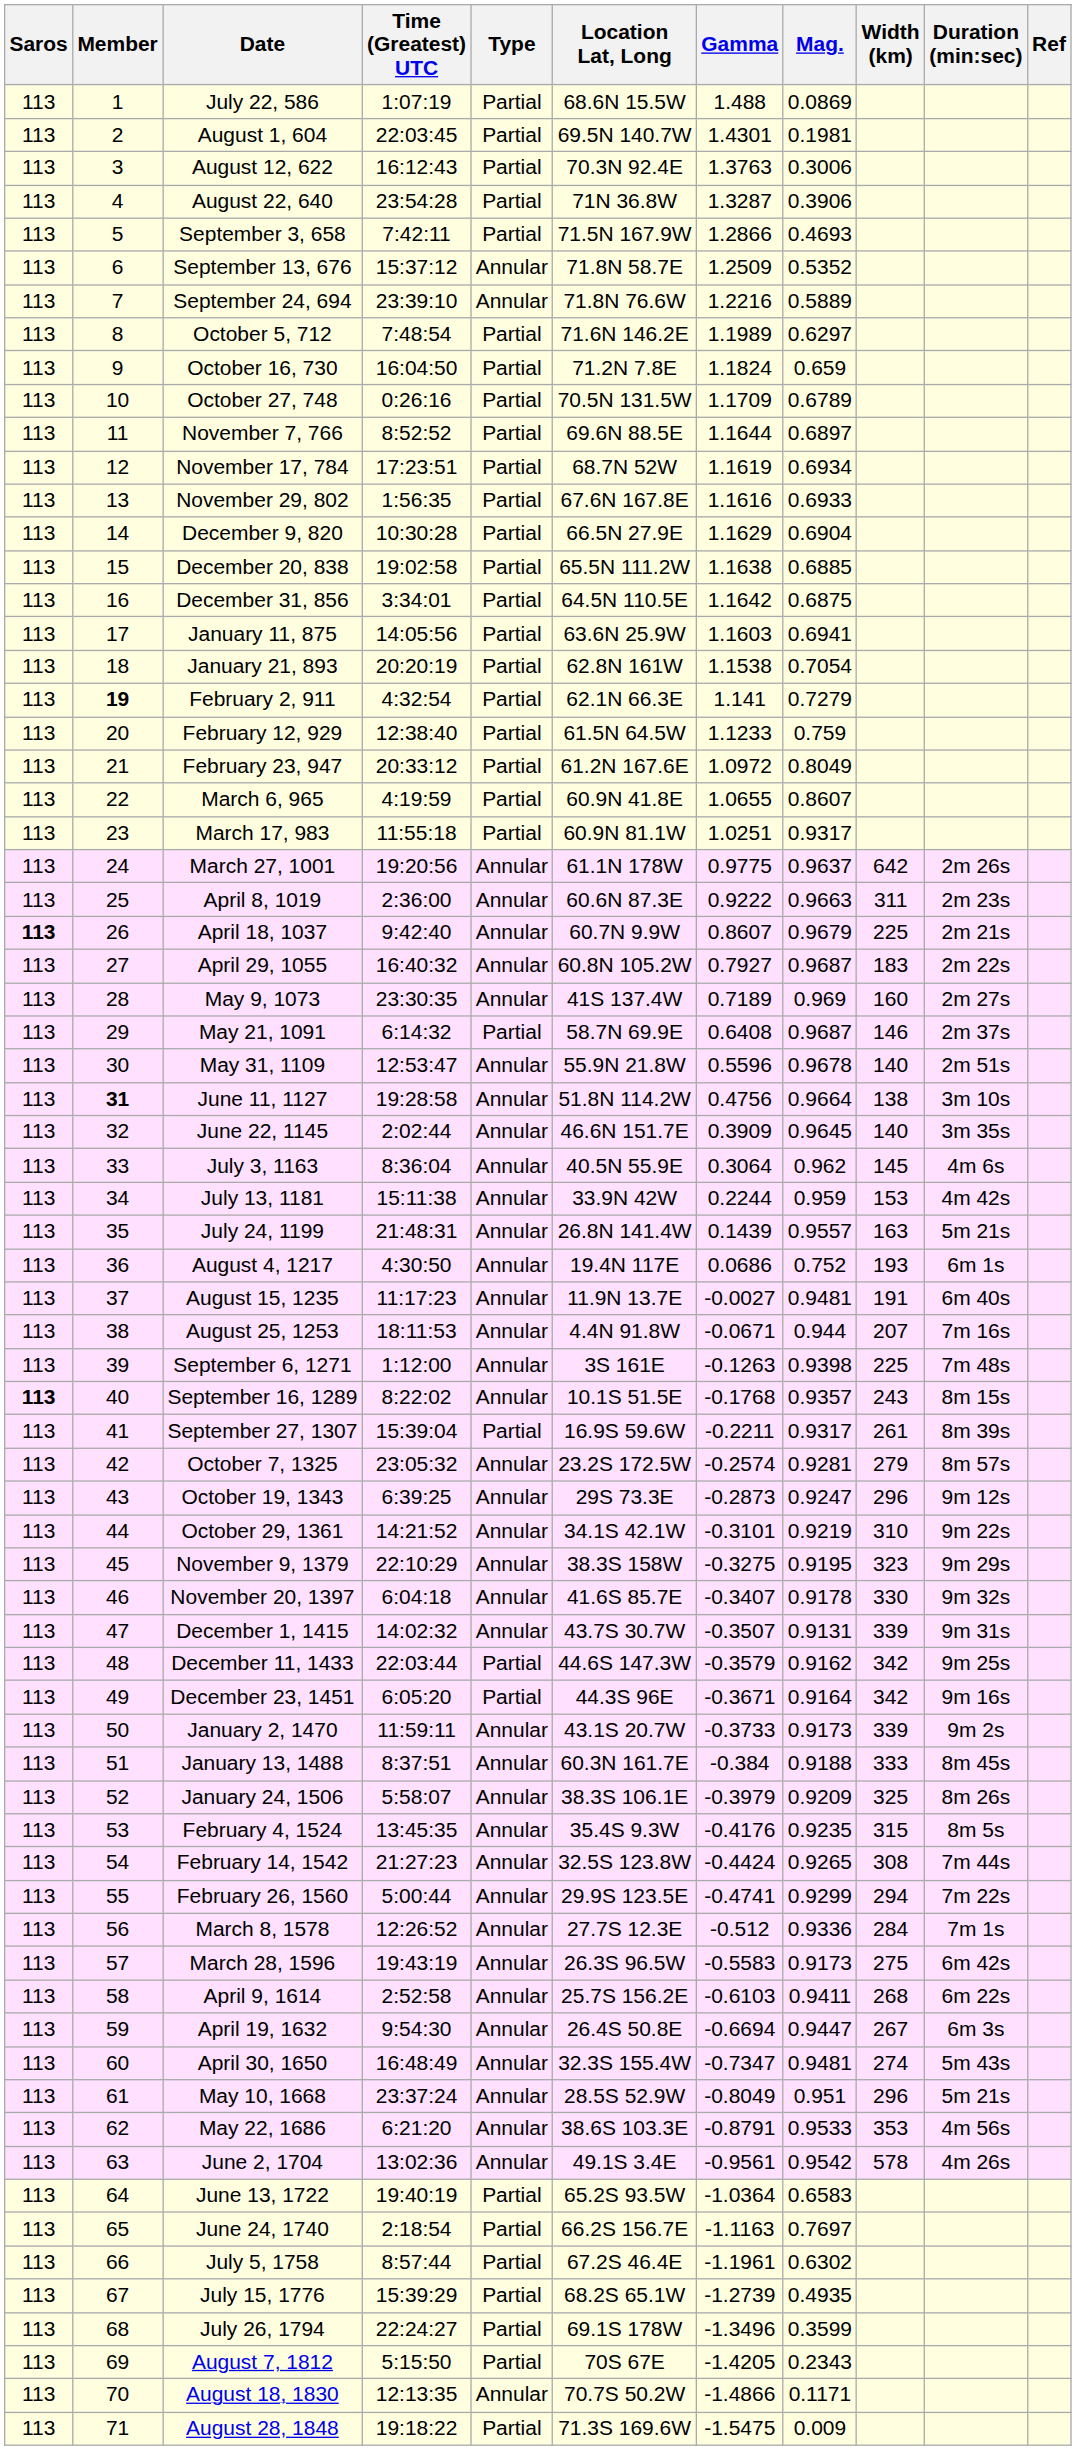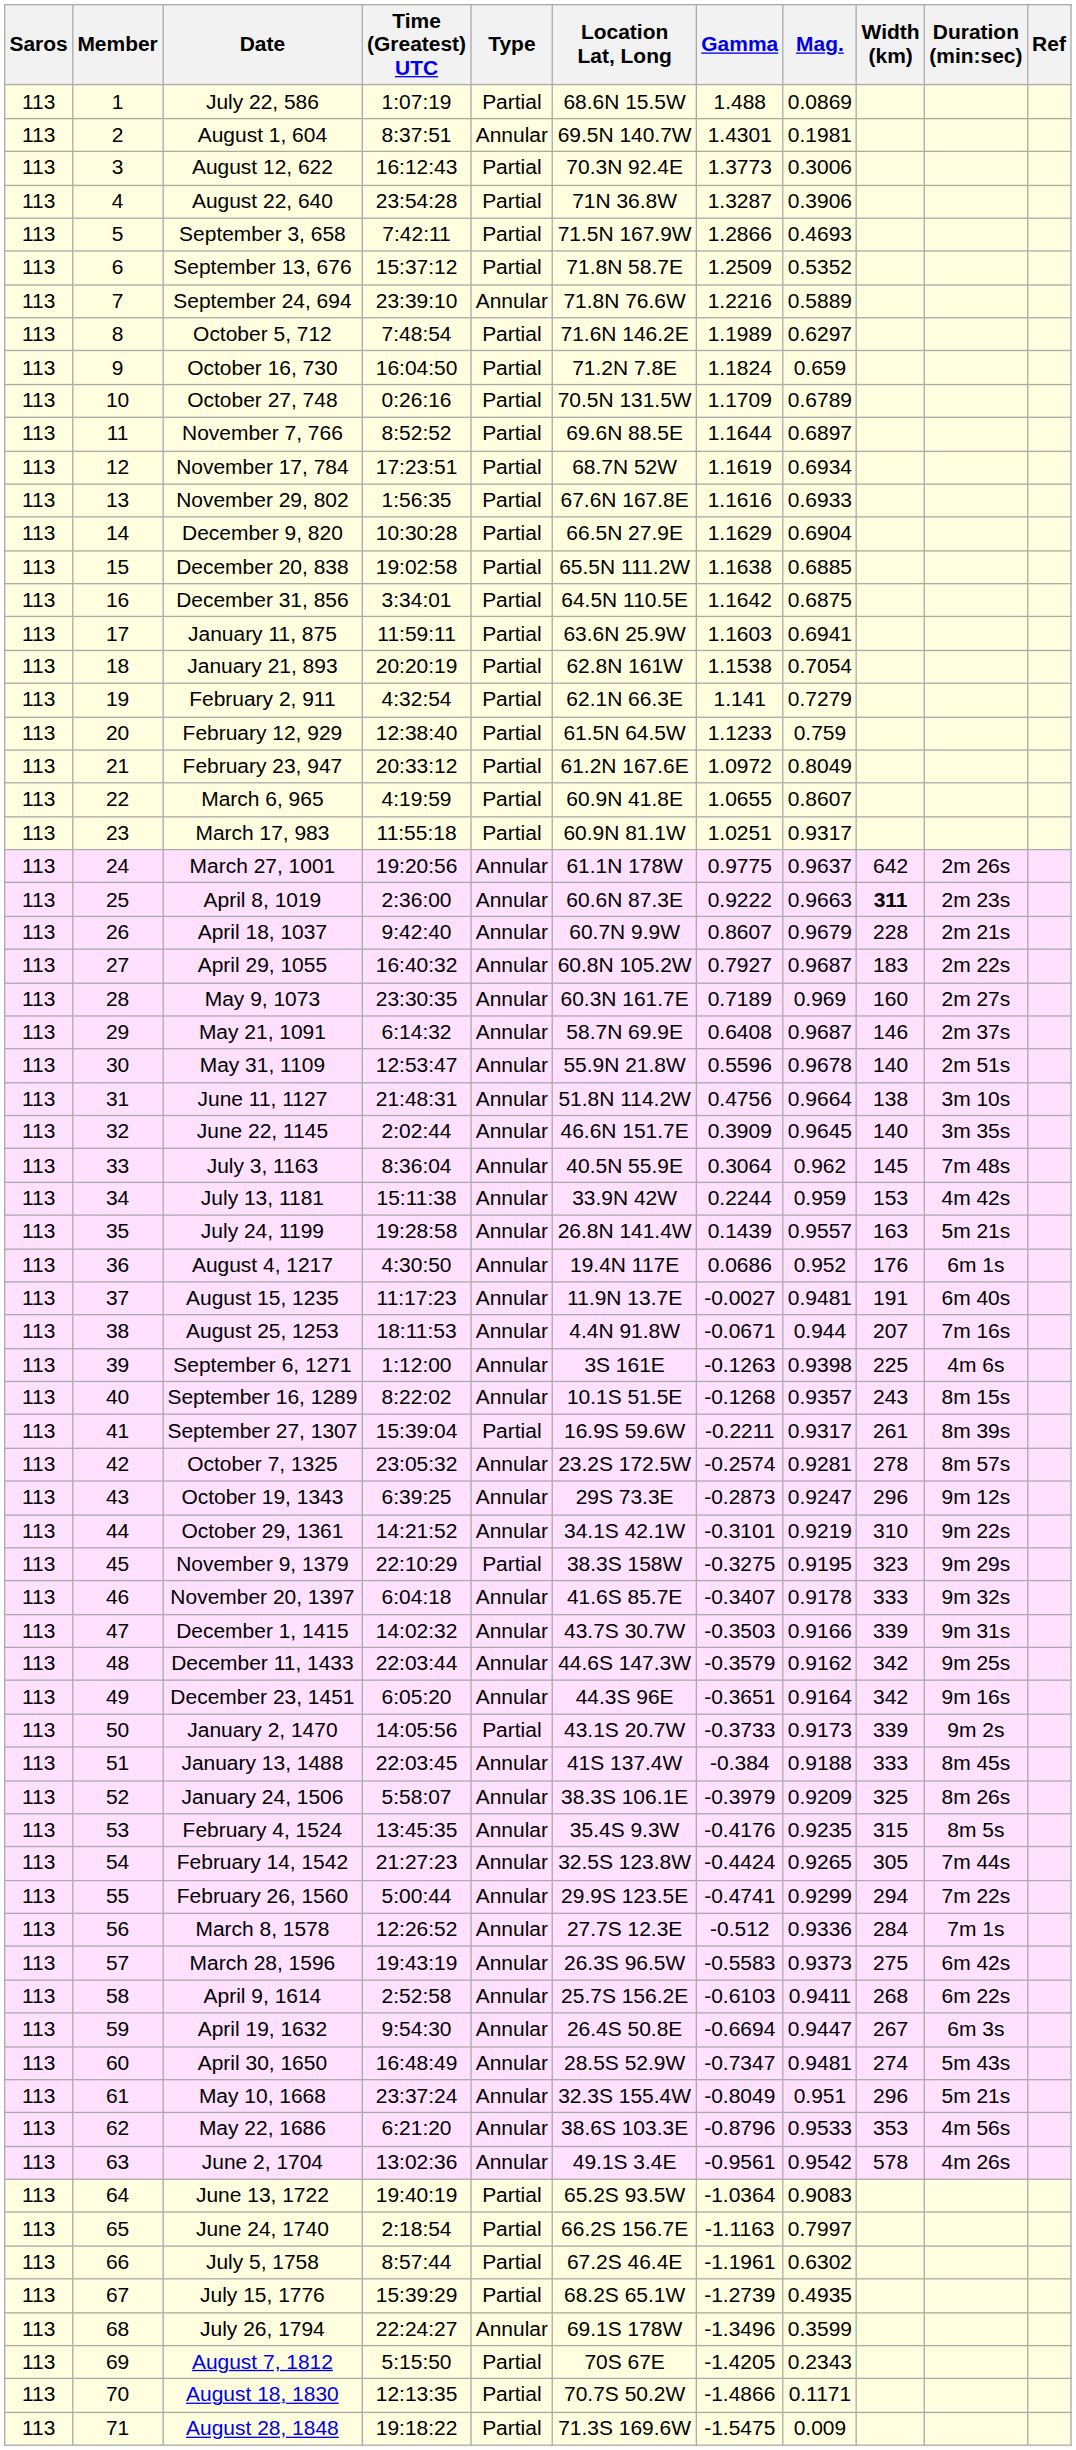August 1, 604 | Time (Greatest) UTC: 22:03:45 -> 8:37:51
August 1, 604 | Type: Partial -> Annular
August 12, 622 | Gamma: 1.3763 -> 1.3773
September 13, 676 | Type: Annular -> Partial
January 11, 875 | Time (Greatest) UTC: 14:05:56 -> 11:59:11
February 2, 911 | Member: bold -> normal
April 8, 1019 | Width (km): normal -> bold
April 18, 1037 | Saros: bold -> normal
April 18, 1037 | Width (km): 225 -> 228
May 9, 1073 | Location Lat, Long: 41S 137.4W -> 60.3N 161.7E
May 21, 1091 | Type: Partial -> Annular
June 11, 1127 | Member: bold -> normal
June 11, 1127 | Time (Greatest) UTC: 19:28:58 -> 21:48:31
July 3, 1163 | Duration (min:sec): 4m 6s -> 7m 48s
July 24, 1199 | Time (Greatest) UTC: 21:48:31 -> 19:28:58
August 4, 1217 | Mag.: 0.752 -> 0.952
August 4, 1217 | Width (km): 193 -> 176
September 6, 1271 | Duration (min:sec): 7m 48s -> 4m 6s
September 16, 1289 | Saros: bold -> normal
September 16, 1289 | Gamma: -0.1768 -> -0.1268
October 7, 1325 | Width (km): 279 -> 278
November 9, 1379 | Type: Annular -> Partial
November 20, 1397 | Width (km): 330 -> 333
December 1, 1415 | Gamma: -0.3507 -> -0.3503
December 1, 1415 | Mag.: 0.9131 -> 0.9166
December 11, 1433 | Type: Partial -> Annular
December 23, 1451 | Type: Partial -> Annular
December 23, 1451 | Gamma: -0.3671 -> -0.3651
January 2, 1470 | Time (Greatest) UTC: 11:59:11 -> 14:05:56
January 2, 1470 | Type: Annular -> Partial
January 13, 1488 | Time (Greatest) UTC: 8:37:51 -> 22:03:45
January 13, 1488 | Location Lat, Long: 60.3N 161.7E -> 41S 137.4W
February 14, 1542 | Width (km): 308 -> 305
March 28, 1596 | Mag.: 0.9173 -> 0.9373
April 30, 1650 | Location Lat, Long: 32.3S 155.4W -> 28.5S 52.9W
May 10, 1668 | Location Lat, Long: 28.5S 52.9W -> 32.3S 155.4W
May 22, 1686 | Gamma: -0.8791 -> -0.8796
June 13, 1722 | Mag.: 0.6583 -> 0.9083
June 24, 1740 | Mag.: 0.7697 -> 0.7997
July 26, 1794 | Type: Partial -> Annular
August 18, 1830 | Type: Annular -> Partial
